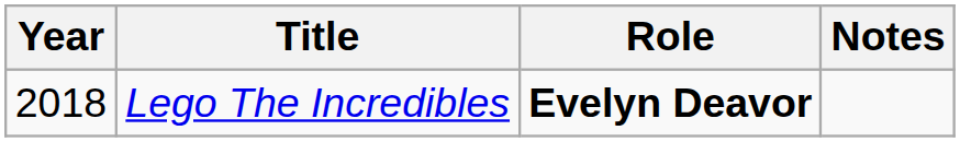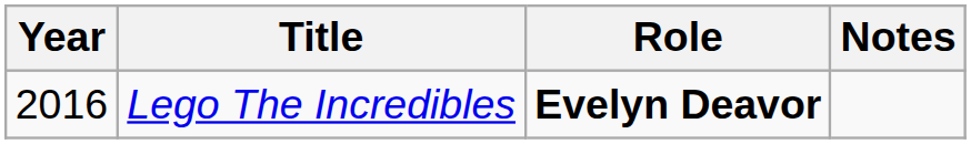Lego The Incredibles | Year: 2018 -> 2016
